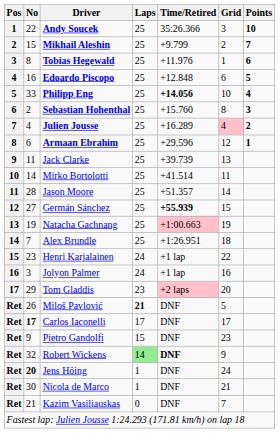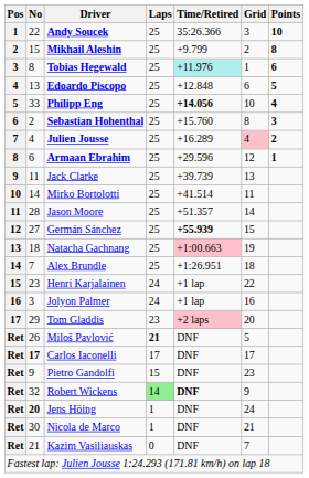Mikhail Aleshin | Points: 7 -> 8
Tobias Hegewald | Time/Retired: no background -> paleturquoise background
Edoardo Piscopo | No: 16 -> 13
Natacha Gachnang | No: 19 -> 18
